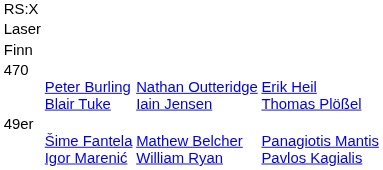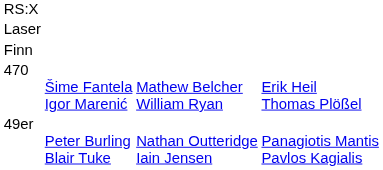470 | column 2: Peter Burling Blair Tuke -> Šime Fantela Igor Marenić
470 | column 3: Nathan Outteridge Iain Jensen -> Mathew Belcher William Ryan
49er | column 2: Šime Fantela Igor Marenić -> Peter Burling Blair Tuke
49er | column 3: Mathew Belcher William Ryan -> Nathan Outteridge Iain Jensen
